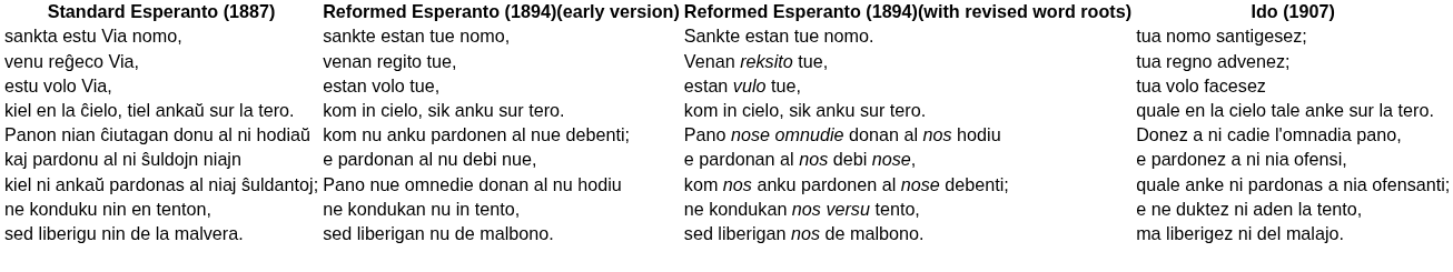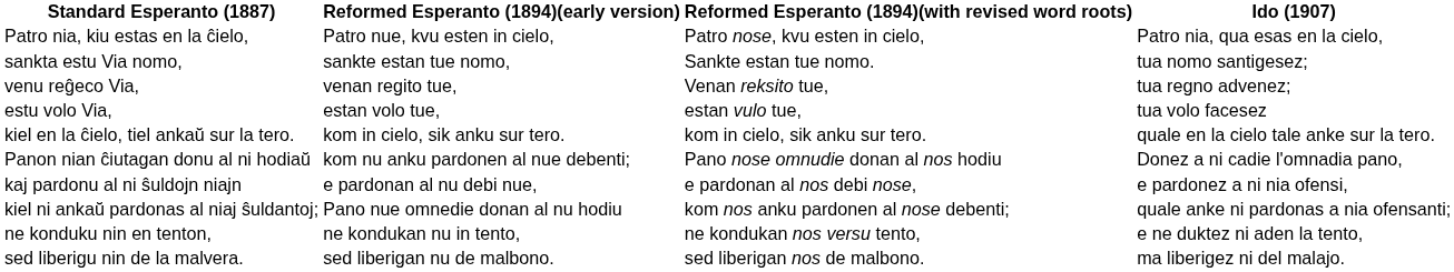+ row: Patro nia, kiu estas en la ĉielo, | Patro nue, kvu esten in cielo, | Patro nose, kvu esten in cielo, | Patro nia, qua esas en la cielo,
